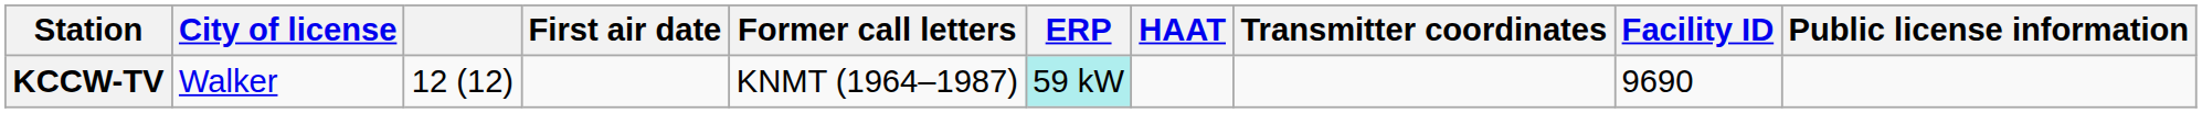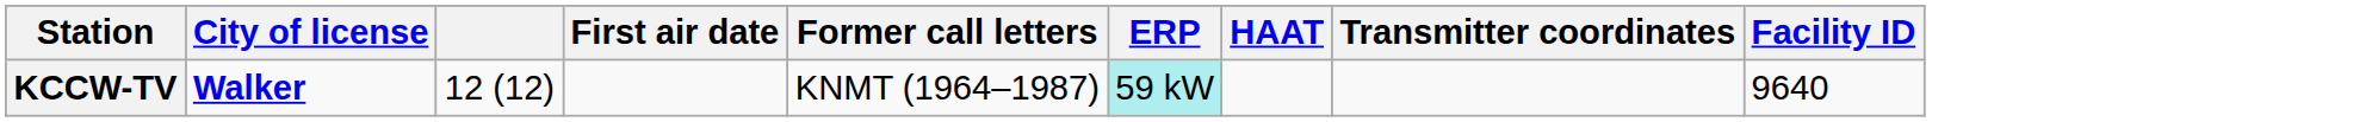- column: Public license information
KCCW-TV | City of license: normal -> bold
KCCW-TV | Facility ID: 9690 -> 9640
